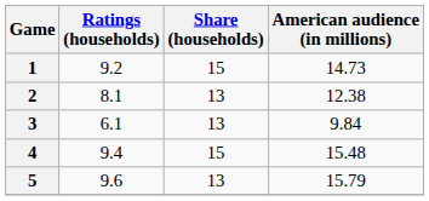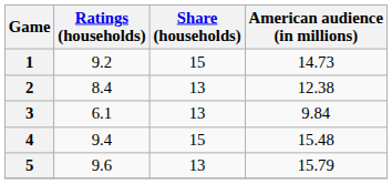2 | Ratings (households): 8.1 -> 8.4
